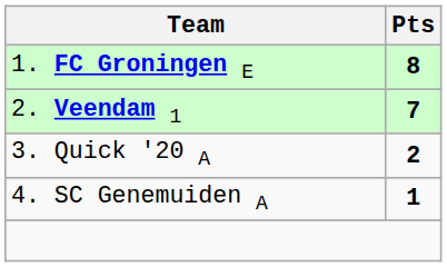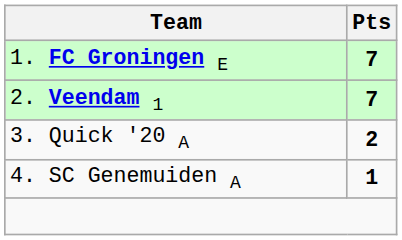1. FC Groningen E | Pts: 8 -> 7
